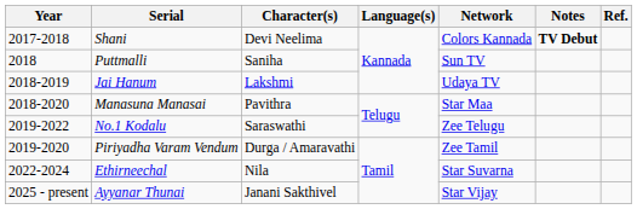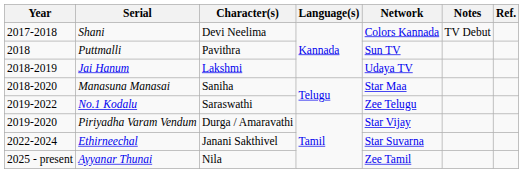Shani | Notes: bold -> normal
Puttmalli | Character(s): Saniha -> Pavithra
Manasuna Manasai | Character(s): Pavithra -> Saniha
Piriyadha Varam Vendum | Network: Zee Tamil -> Star Vijay
Ethirneechal | Character(s): Nila -> Janani Sakthivel
Ayyanar Thunai | Character(s): Janani Sakthivel -> Nila
Ayyanar Thunai | Network: Star Vijay -> Zee Tamil
